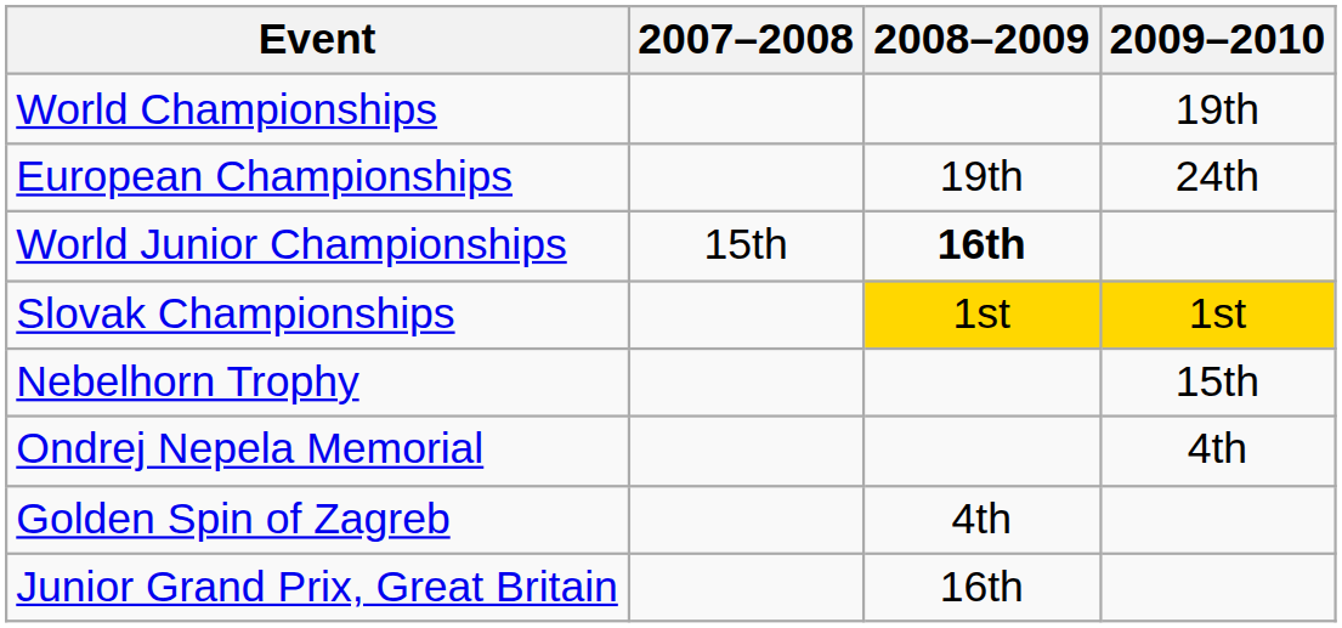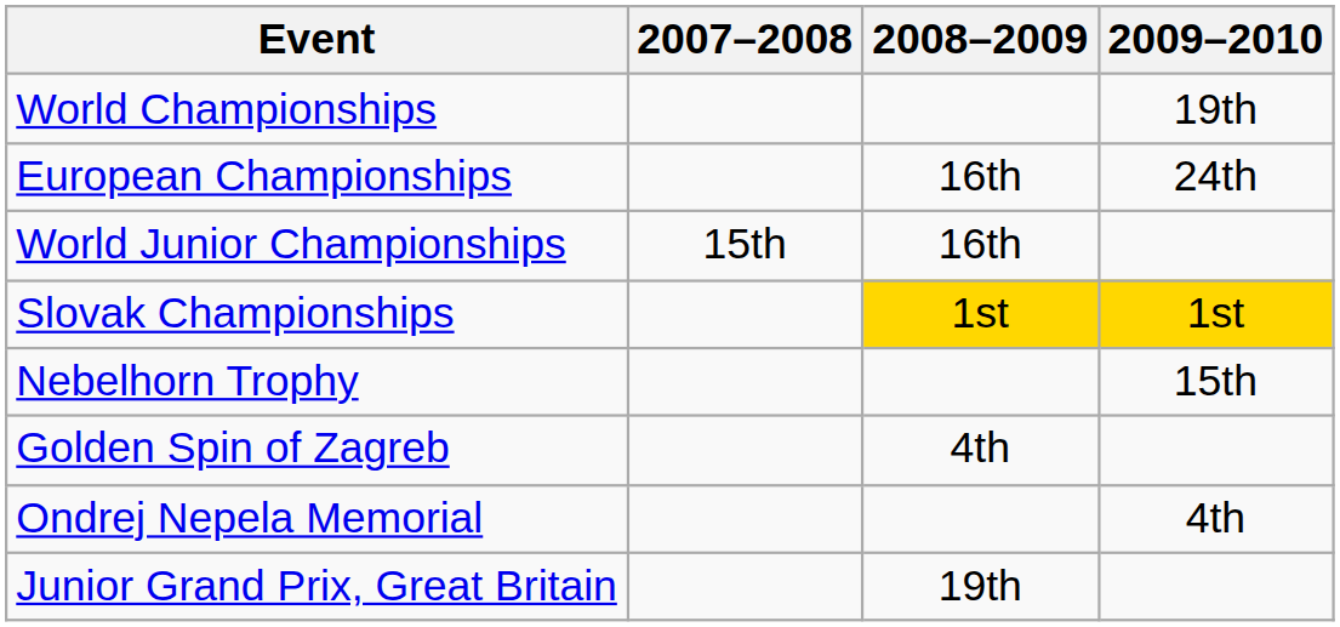European Championships | 2008–2009: 19th -> 16th
World Junior Championships | 2008–2009: bold -> normal
rows swapped: Ondrej Nepela Memorial <-> Golden Spin of Zagreb
Junior Grand Prix, Great Britain | 2008–2009: 16th -> 19th
